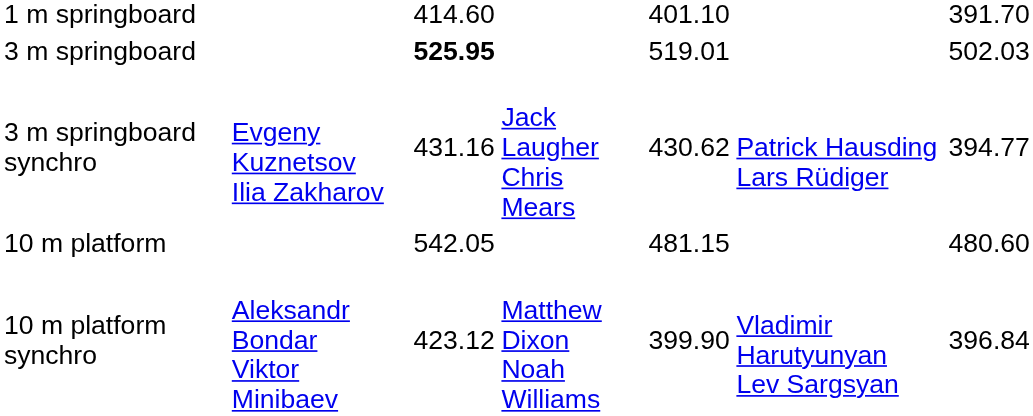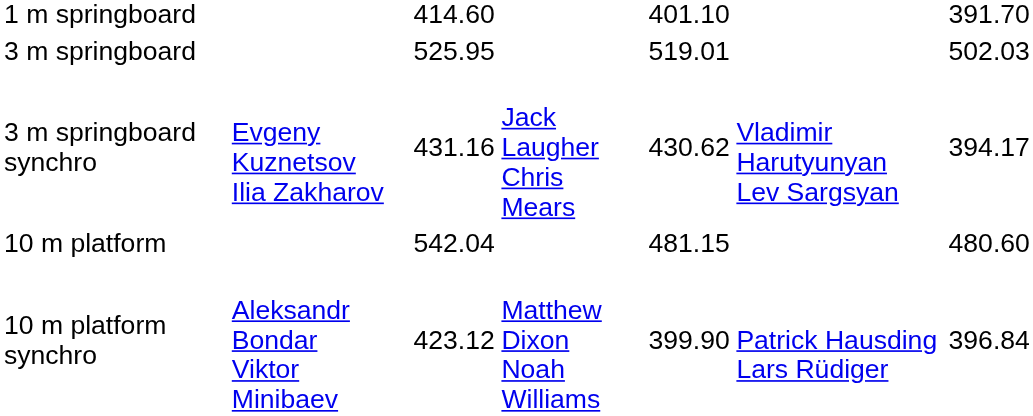3 m springboard | column 3: bold -> normal
3 m springboard synchro | column 6: Patrick Hausding Lars Rüdiger -> Vladimir Harutyunyan Lev Sargsyan
3 m springboard synchro | column 7: 394.77 -> 394.17
10 m platform | column 3: 542.05 -> 542.04
10 m platform synchro | column 6: Vladimir Harutyunyan Lev Sargsyan -> Patrick Hausding Lars Rüdiger
